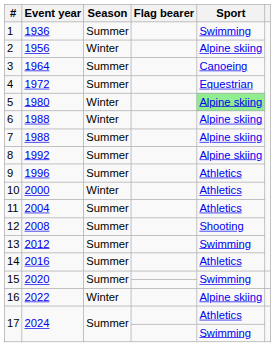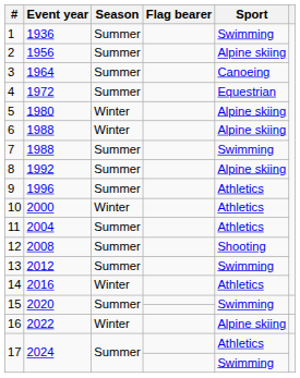2 | Season: Winter -> Summer
5 | Sport: lightgreen background -> no background
7 | Sport: Alpine skiing -> Swimming
14 | Season: Summer -> Winter
